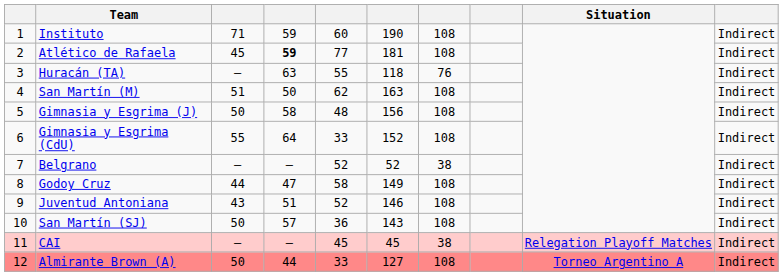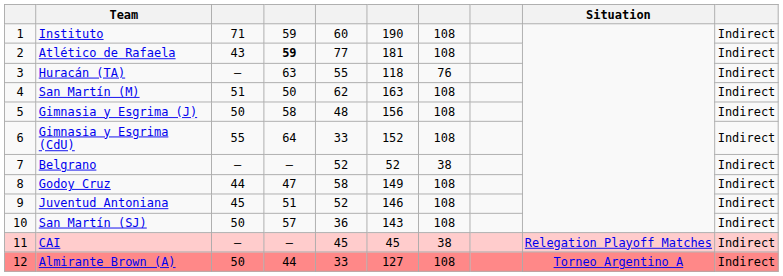Atlético de Rafaela | column 3: 45 -> 43
Juventud Antoniana | column 3: 43 -> 45
